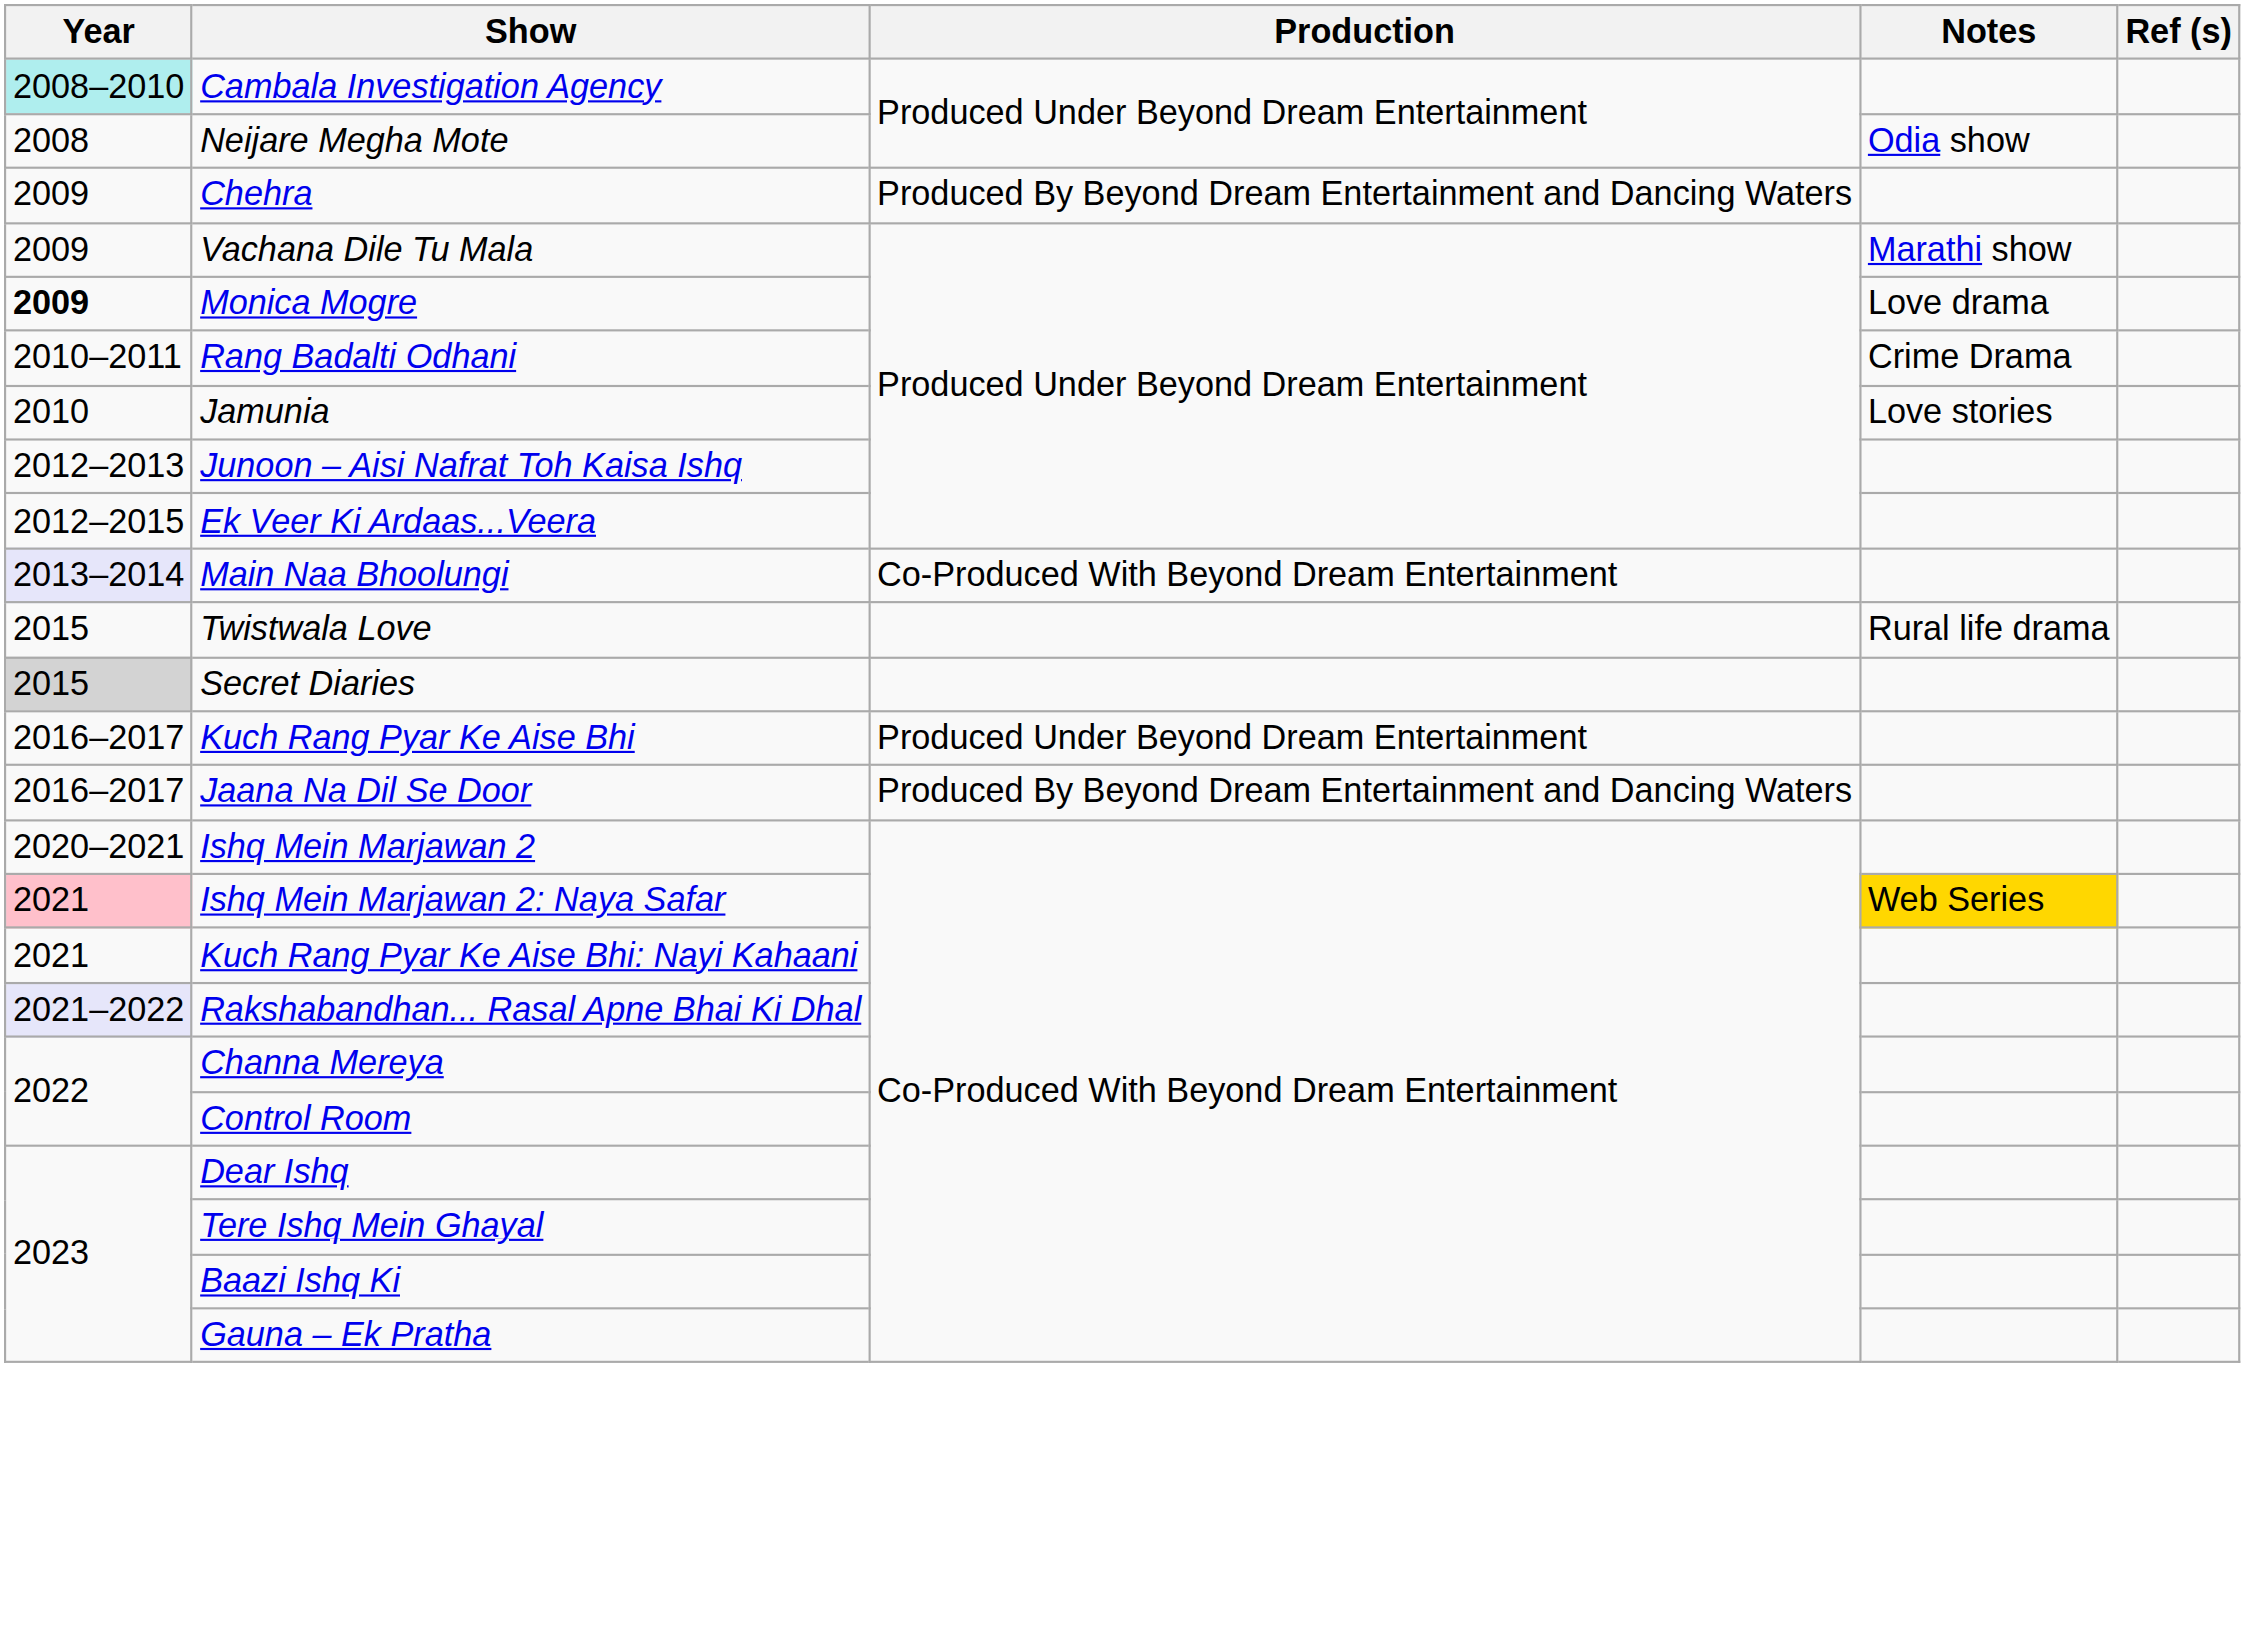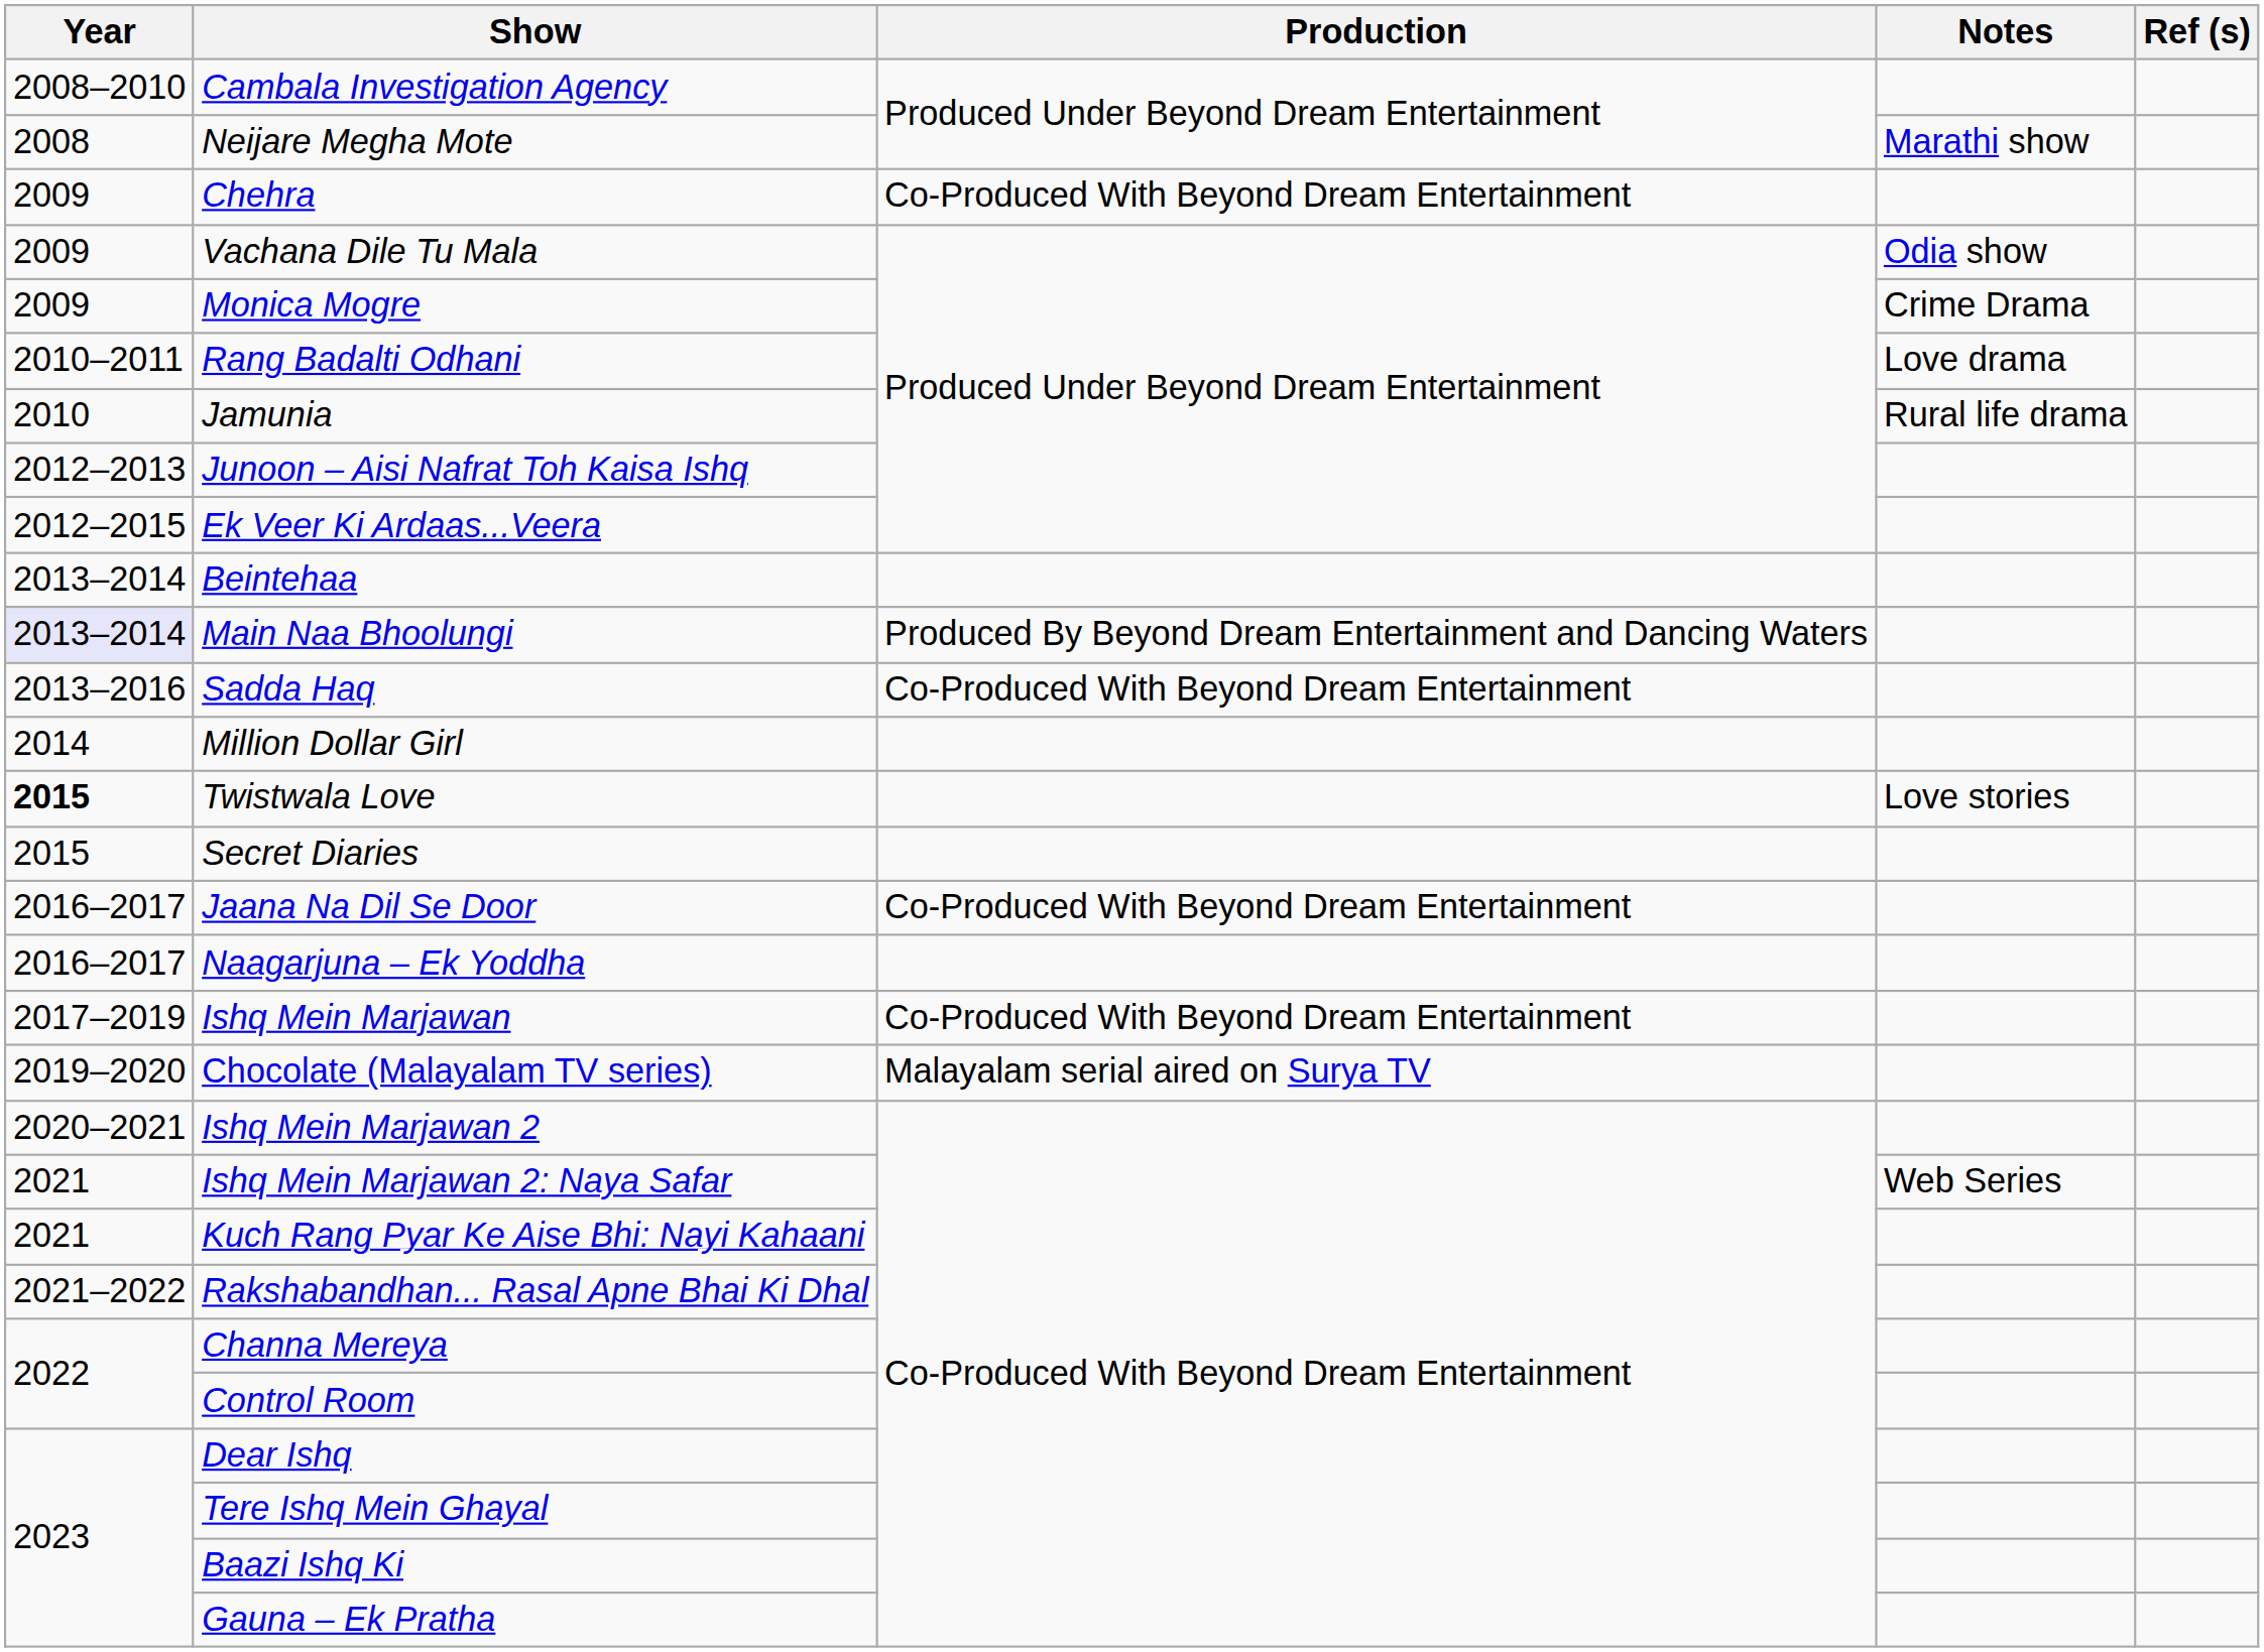Cambala Investigation Agency | Year: paleturquoise background -> no background
Neijare Megha Mote | Notes: Odia show -> Marathi show
Chehra | Production: Produced By Beyond Dream Entertainment and Dancing Waters -> Co-Produced With Beyond Dream Entertainment
Vachana Dile Tu Mala | Notes: Marathi show -> Odia show
Monica Mogre | Year: bold -> normal
Monica Mogre | Notes: Love drama -> Crime Drama
Rang Badalti Odhani | Notes: Crime Drama -> Love drama
Jamunia | Notes: Love stories -> Rural life drama
+ row: 2013–2014 | Beintehaa
Main Naa Bhoolungi | Production: Co-Produced With Beyond Dream Entertainment -> Produced By Beyond Dream Entertainment and Dancing Waters
+ row: 2013–2016 | Sadda Haq | Co-Produced With Beyond Dream Entertainment
+ row: 2014 | Million Dollar Girl
Twistwala Love | Year: normal -> bold
Twistwala Love | Notes: Rural life drama -> Love stories
Secret Diaries | Year: lightgrey background -> no background
- row: 2016–2017 | Kuch Rang Pyar Ke Aise Bhi | Produced Under Beyond Dream Entertainment
Jaana Na Dil Se Door | Production: Produced By Beyond Dream Entertainment and Dancing Waters -> Co-Produced With Beyond Dream Entertainment
+ row: 2016–2017 | Naagarjuna – Ek Yoddha
+ row: 2017–2019 | Ishq Mein Marjawan | Co-Produced With Beyond Dream Entertainment
+ row: 2019–2020 | Chocolate (Malayalam TV series) | Malayalam serial aired on Surya TV
Ishq Mein Marjawan 2: Naya Safar | Year: pink background -> no background
Ishq Mein Marjawan 2: Naya Safar | Notes: gold background -> no background
Rakshabandhan... Rasal Apne Bhai Ki Dhal | Year: lavender background -> no background
